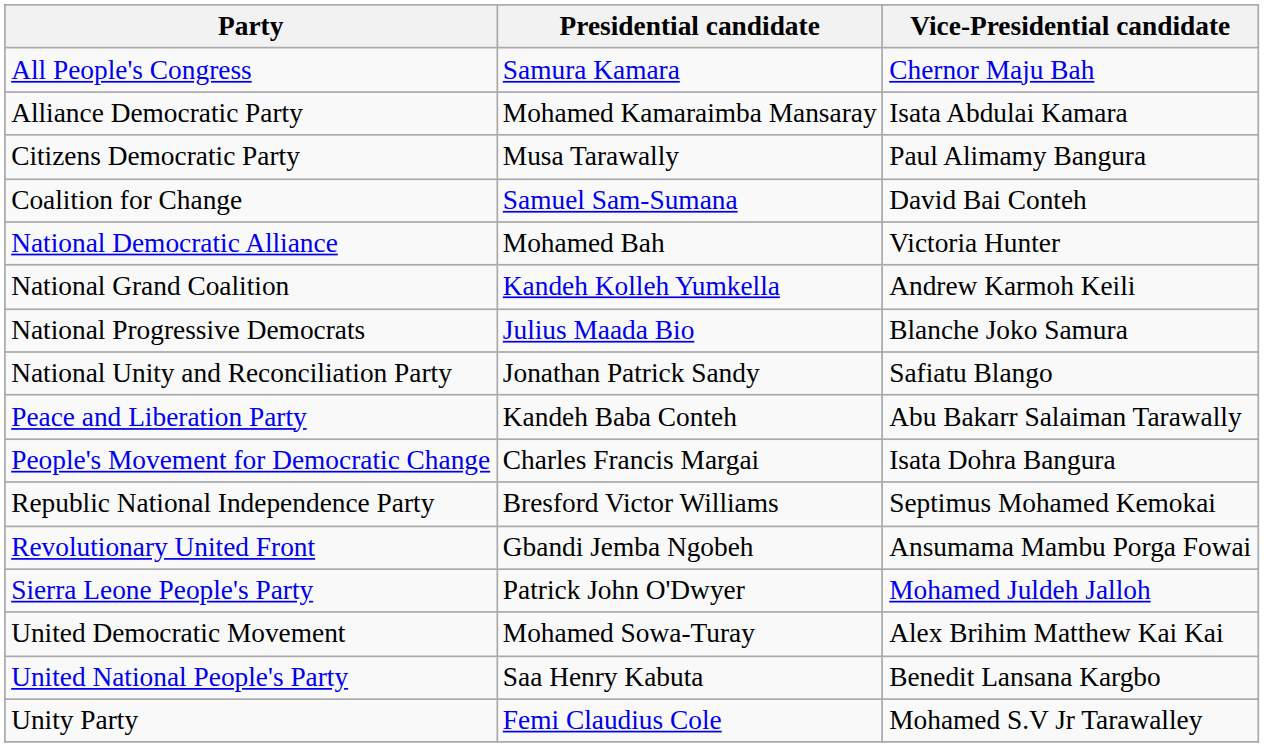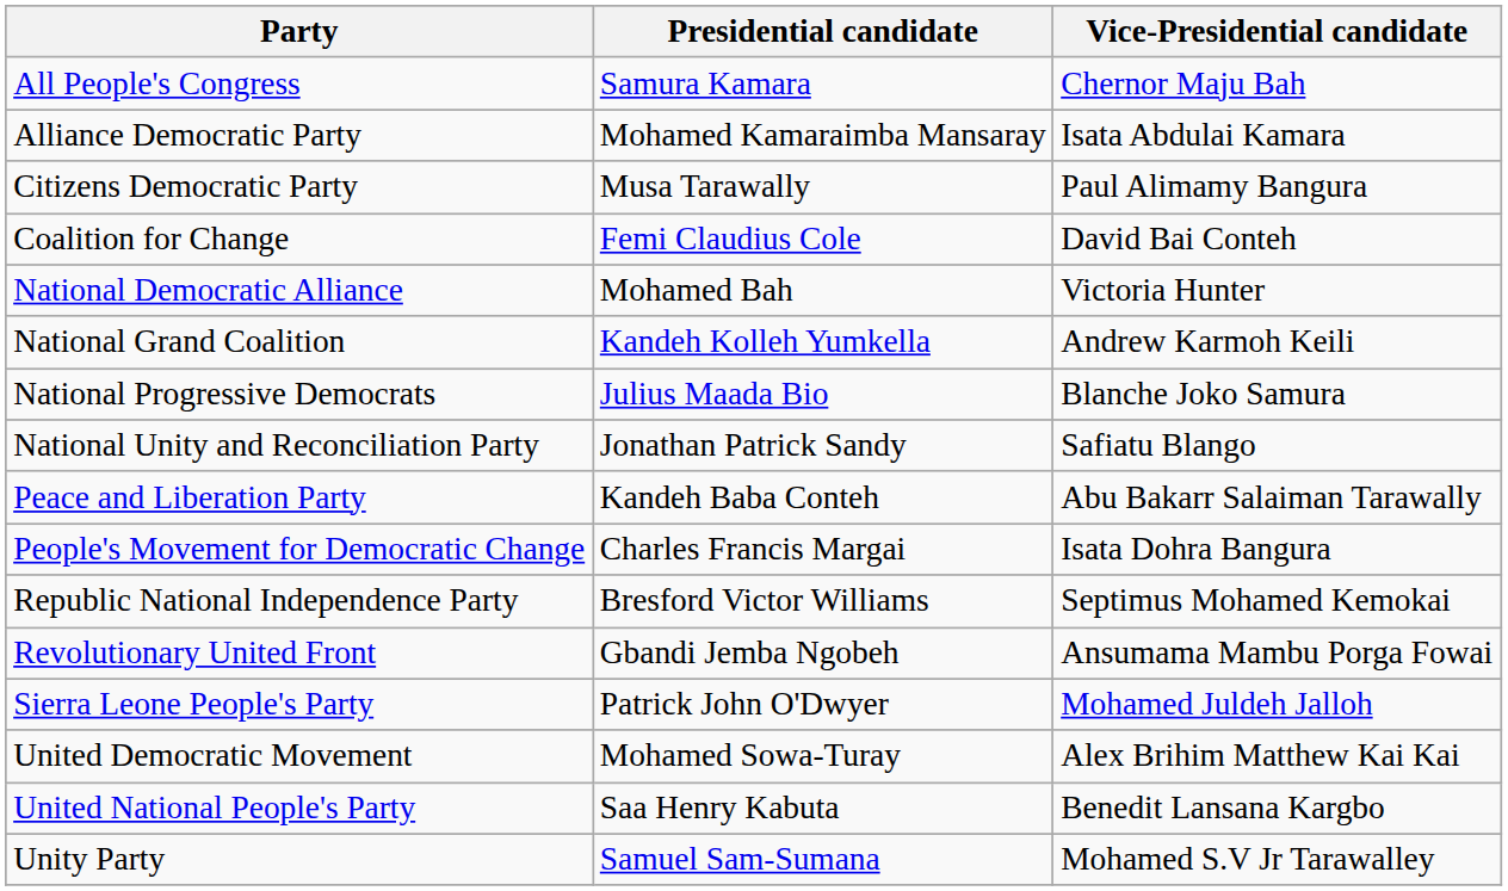Coalition for Change | Presidential candidate: Samuel Sam-Sumana -> Femi Claudius Cole
Unity Party | Presidential candidate: Femi Claudius Cole -> Samuel Sam-Sumana
